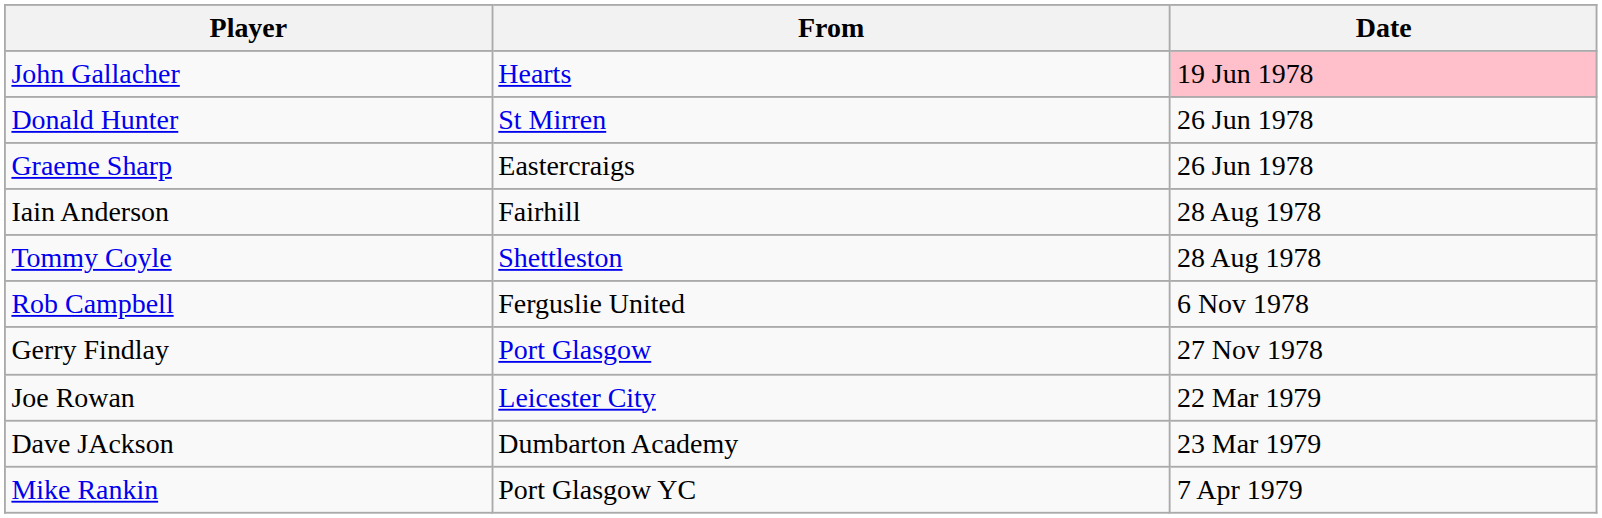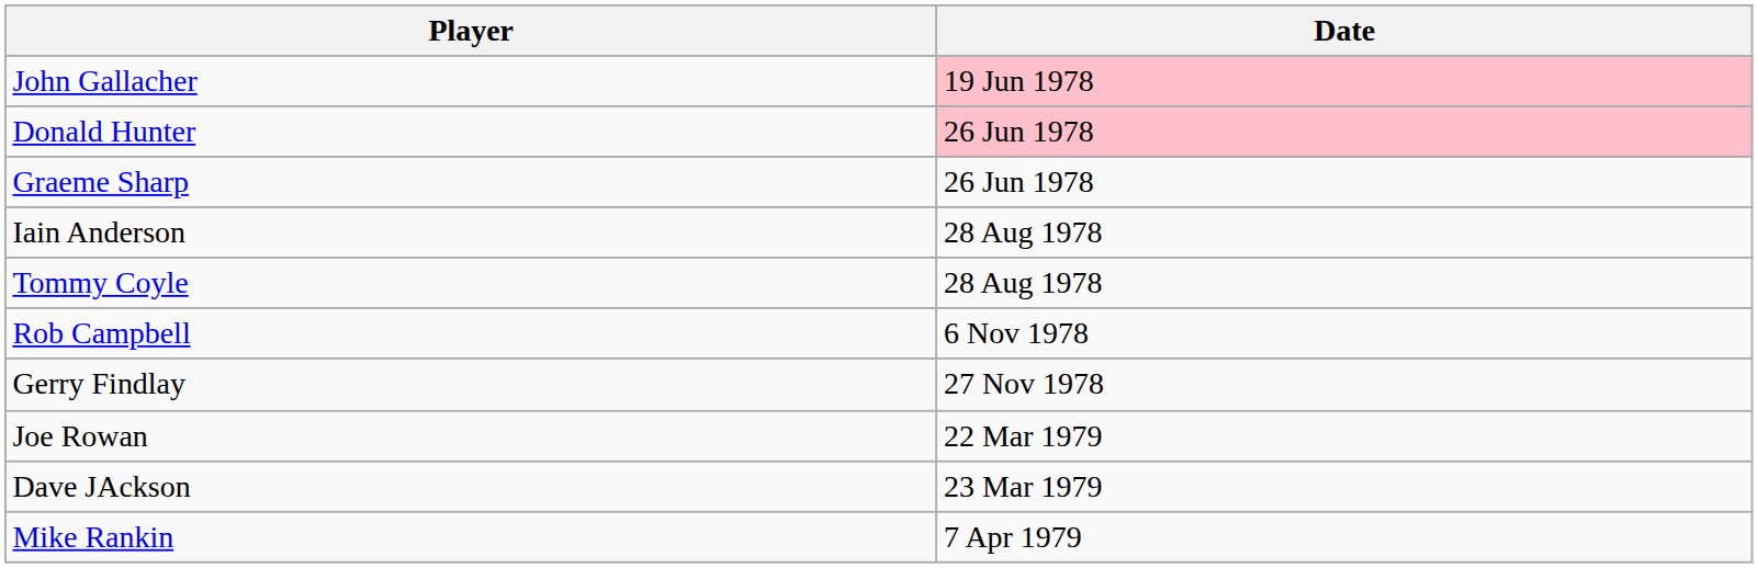- column: From | Hearts | St Mirren | Eastercraigs | Fairhill | Shettleston | Ferguslie United | Port Glasgow | Leicester City | Dumbarton Academy | Port Glasgow YC
Donald Hunter | Date: no background -> pink background
